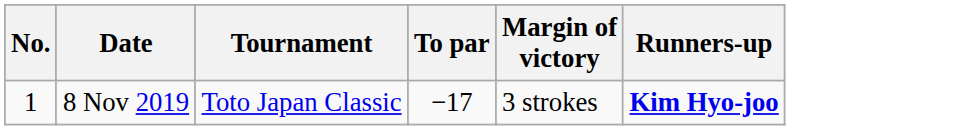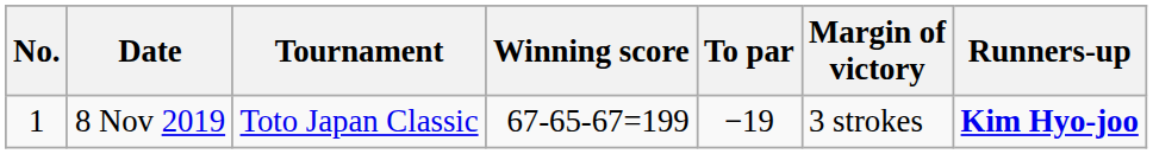+ column: Winning score | 67-65-67=199
8 Nov 2019 | To par: −17 -> −19
